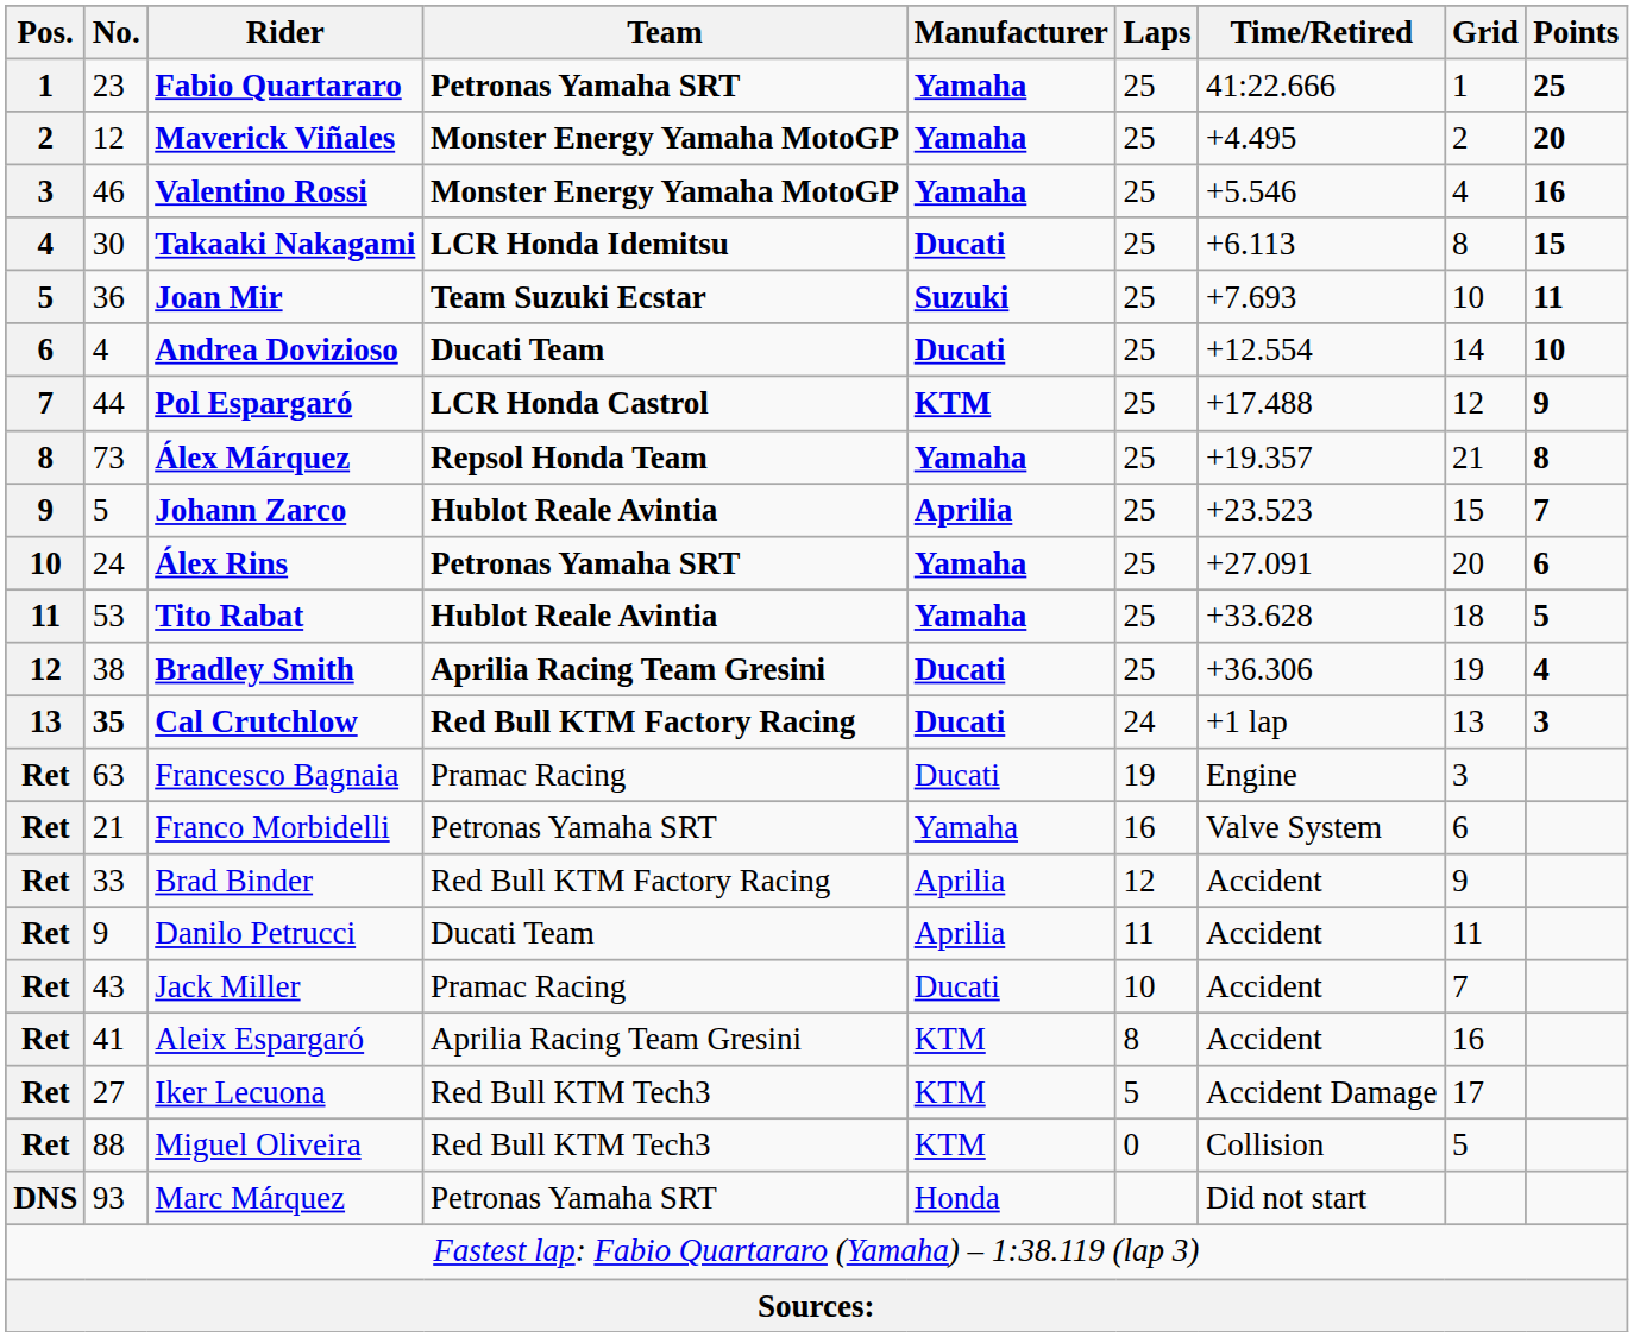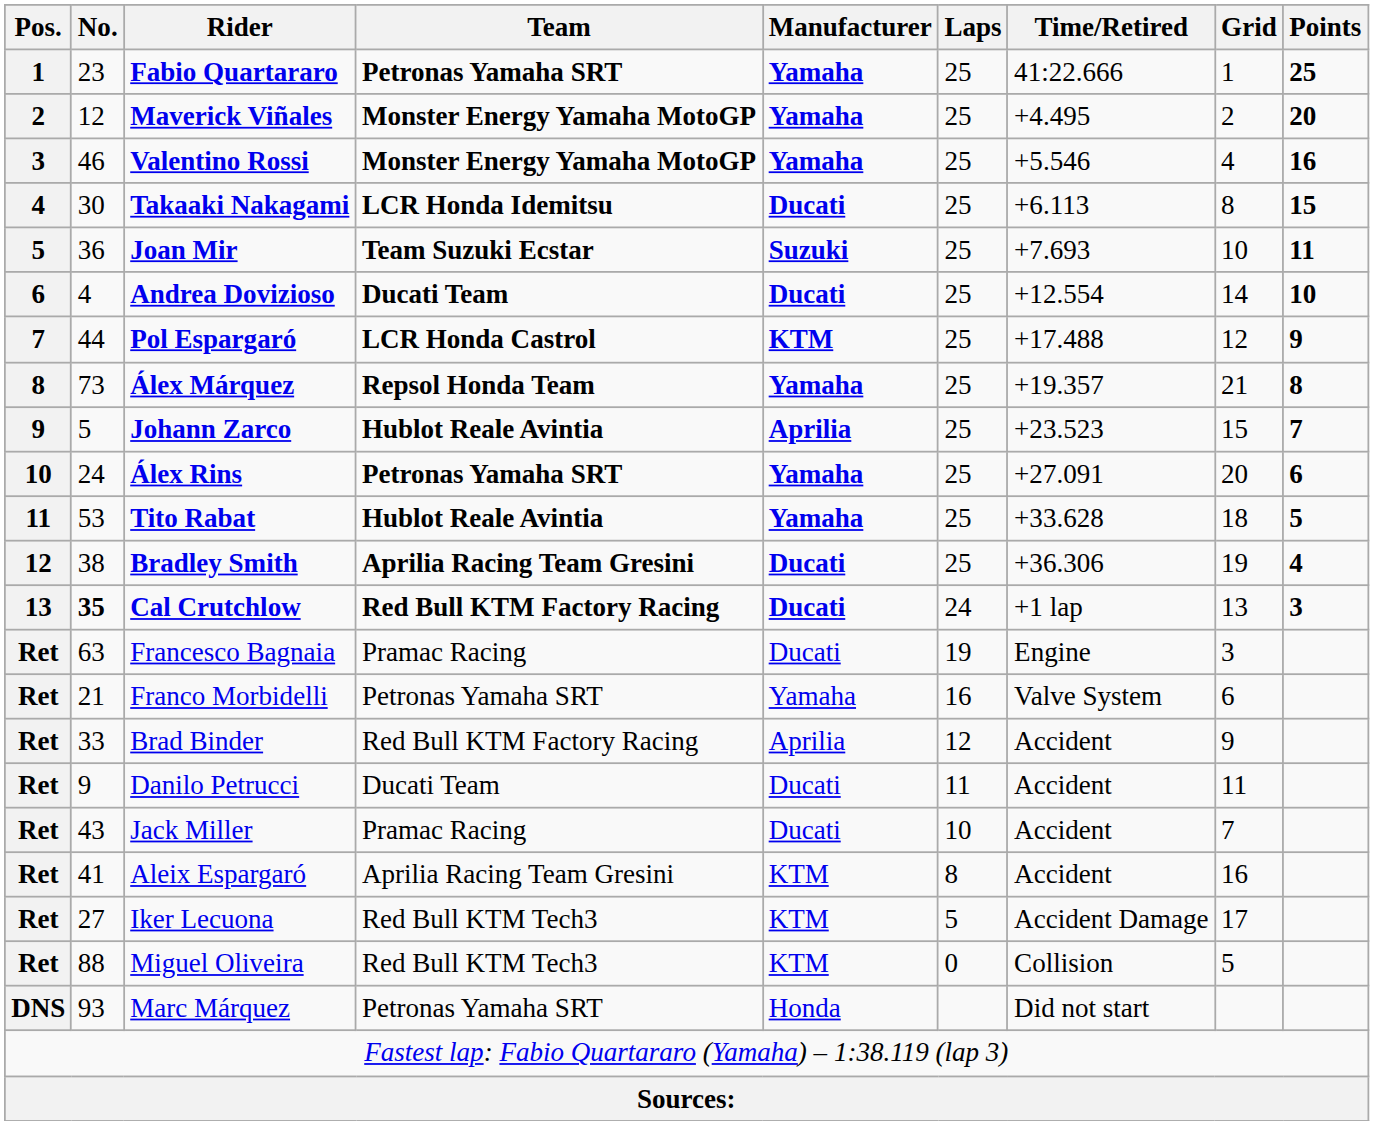Danilo Petrucci | Manufacturer: Aprilia -> Ducati
